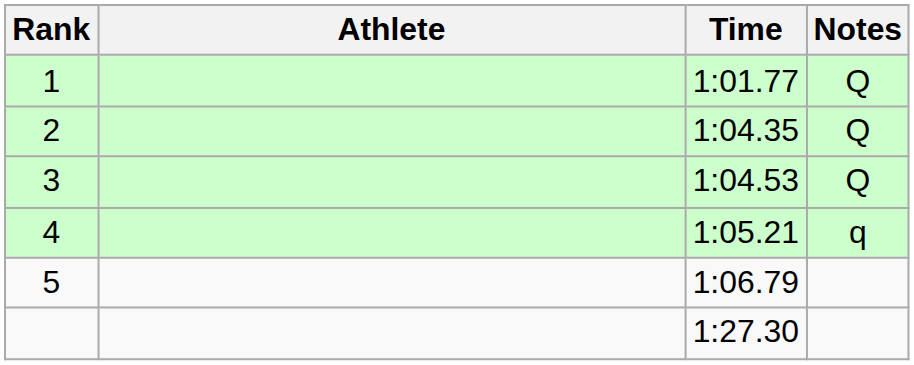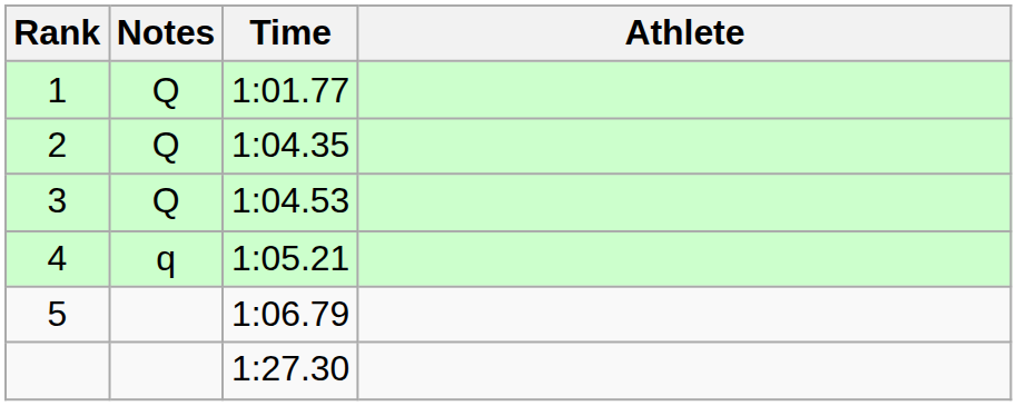columns swapped: Athlete <-> Notes
